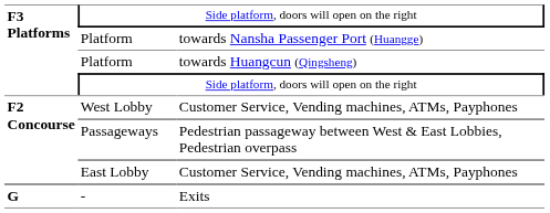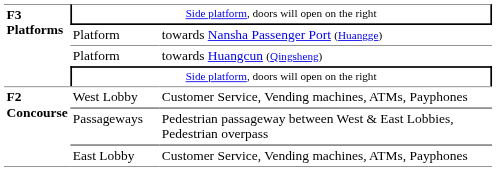- row: G | - | Exits
